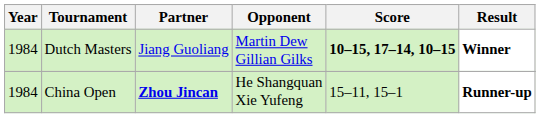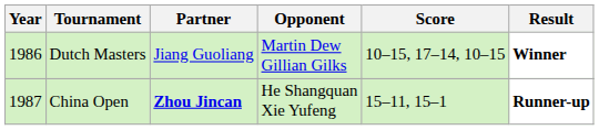Dutch Masters | Year: 1984 -> 1986
Dutch Masters | Score: bold -> normal
China Open | Year: 1984 -> 1987
